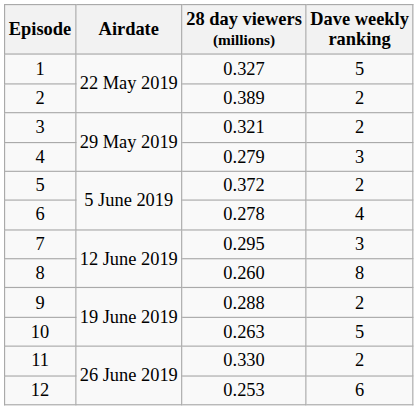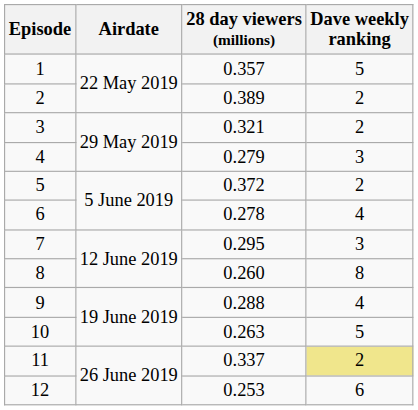1 | 28 day viewers (millions): 0.327 -> 0.357
9 | Dave weekly ranking: 2 -> 4
11 | 28 day viewers (millions): 0.330 -> 0.337
11 | Dave weekly ranking: no background -> khaki background
